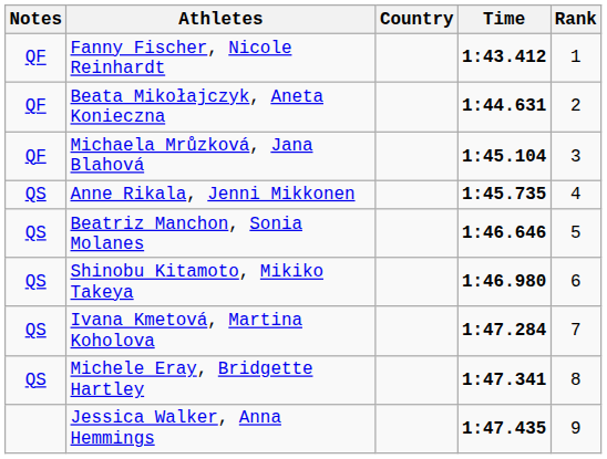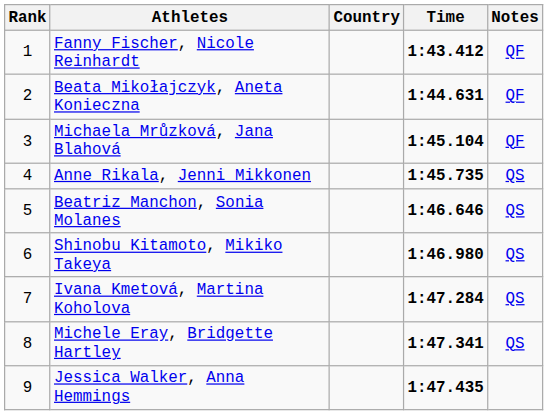columns swapped: Rank <-> Notes
